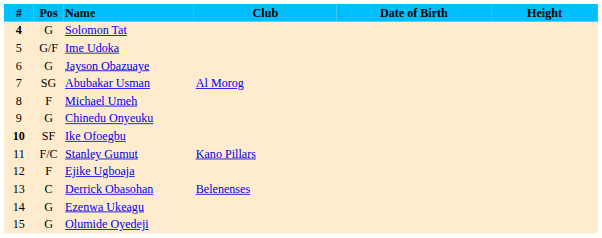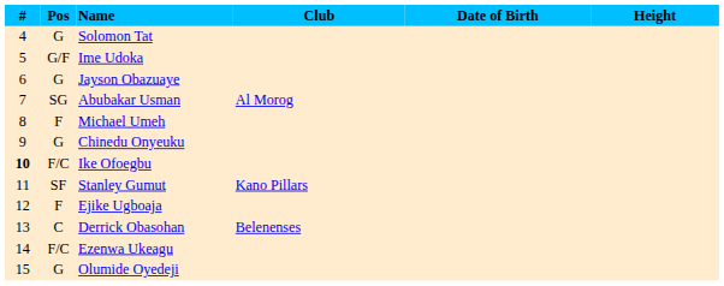Solomon Tat | #: bold -> normal
Ike Ofoegbu | Pos: SF -> F/C
Stanley Gumut | Pos: F/C -> SF
Ezenwa Ukeagu | Pos: G -> F/C
